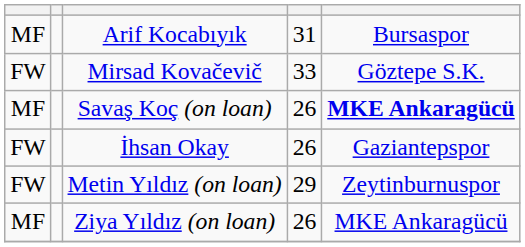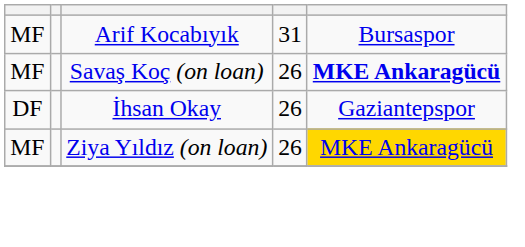- row: FW | Mirsad Kovačevič | 33 | Göztepe S.K.
İhsan Okay | column 1: FW -> DF
- row: FW | Metin Yıldız (on loan) | 29 | Zeytinburnuspor
Ziya Yıldız (on loan) | column 5: no background -> gold background
